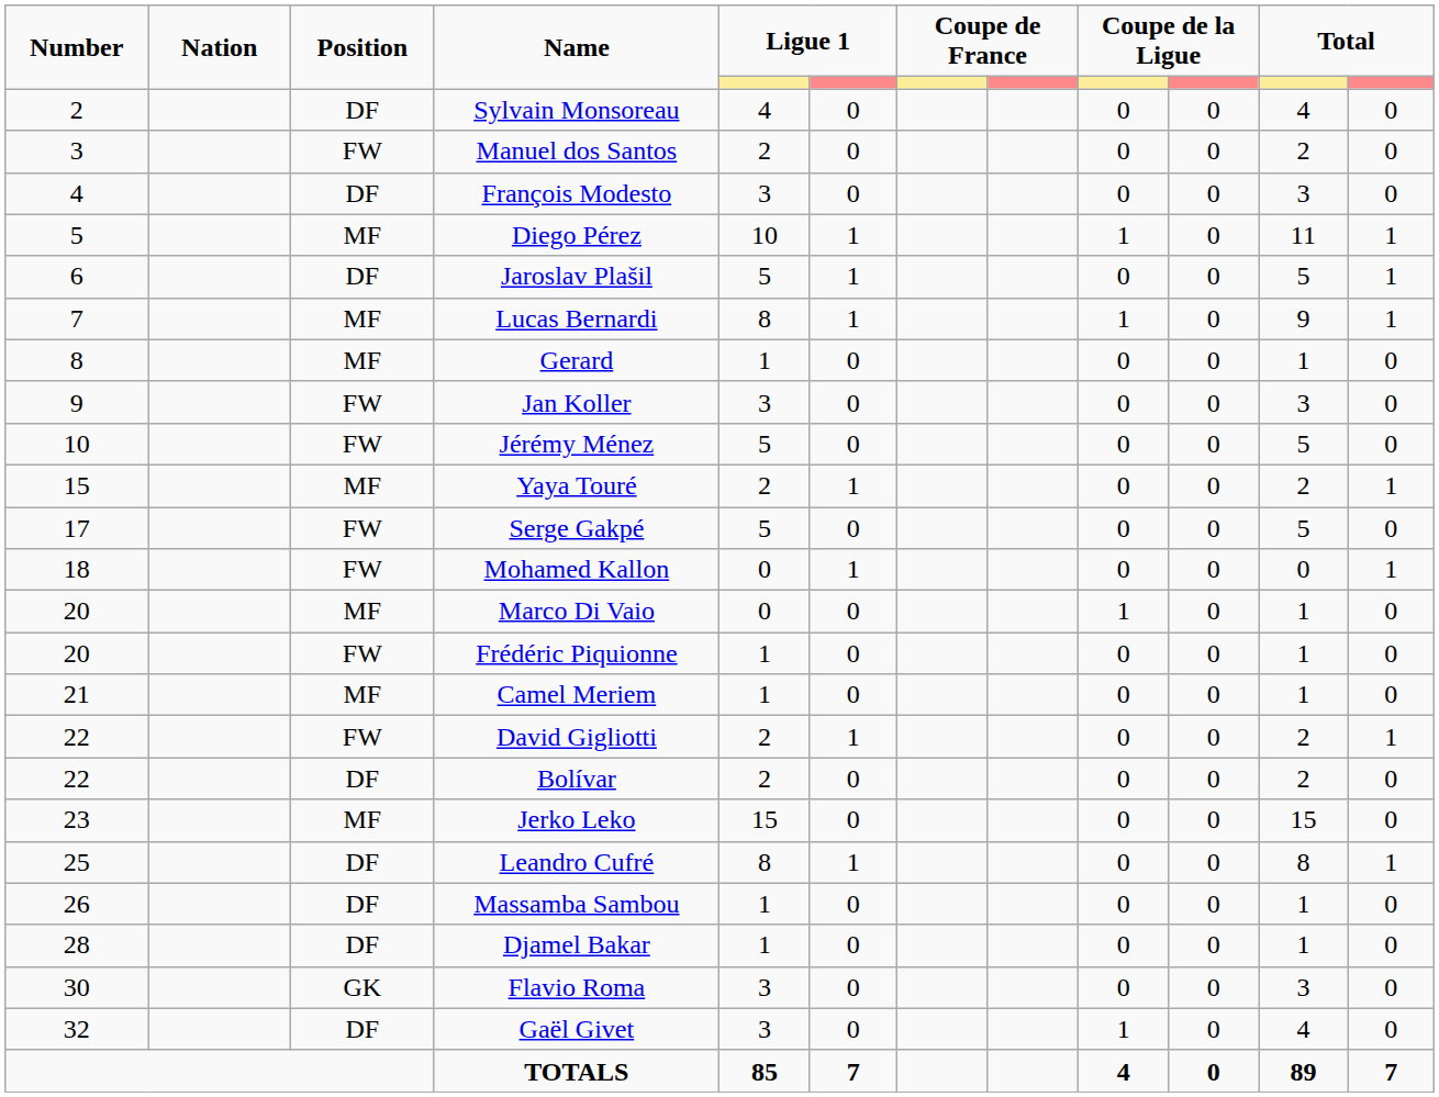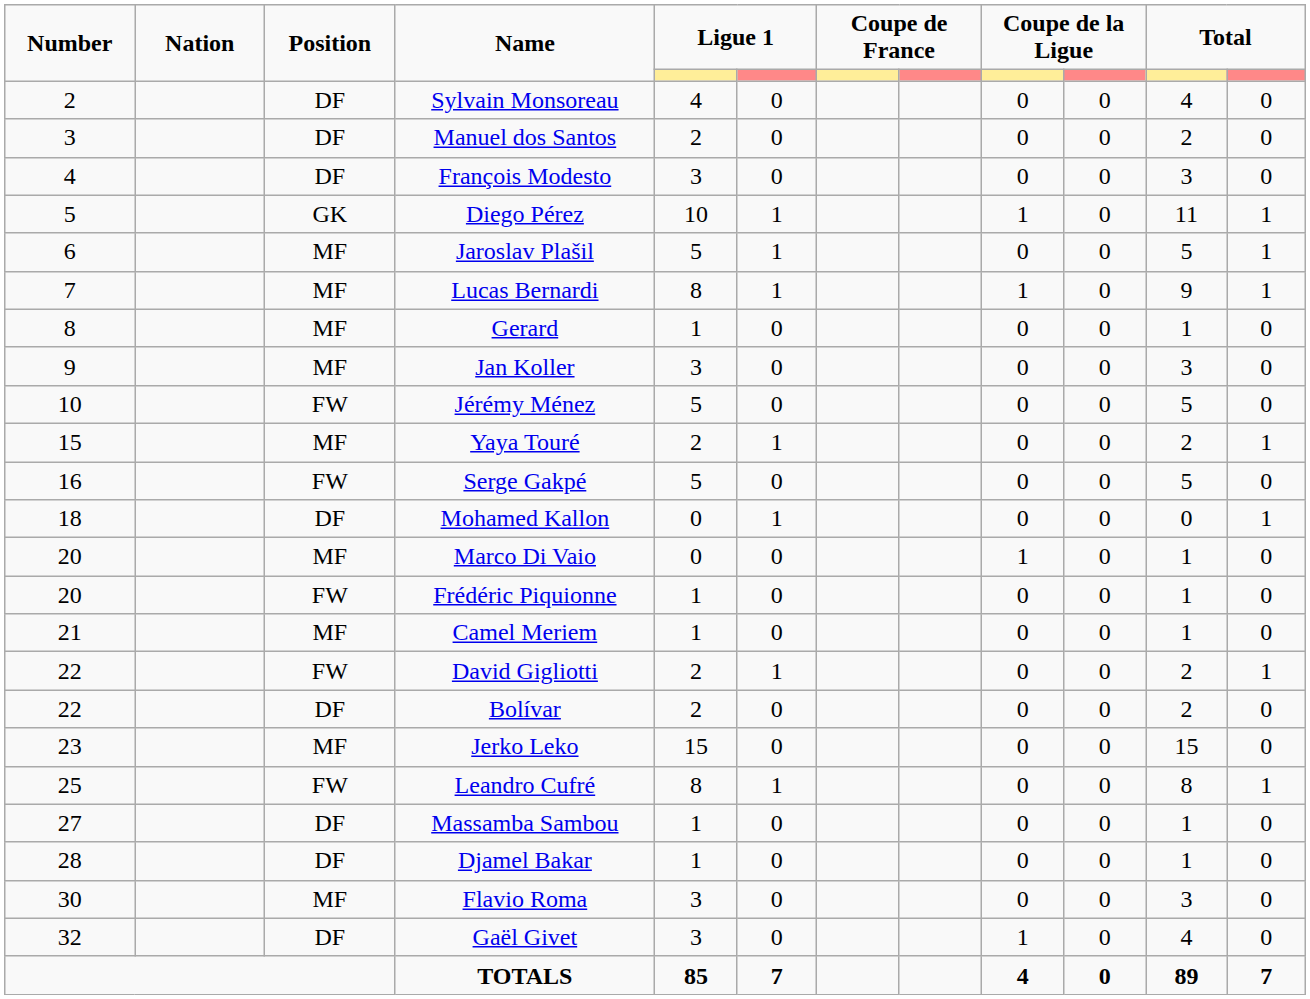Manuel dos Santos | Position: FW -> DF
Diego Pérez | Position: MF -> GK
Jaroslav Plašil | Position: DF -> MF
Jan Koller | Position: FW -> MF
Serge Gakpé | Number: 17 -> 16
Mohamed Kallon | Position: FW -> DF
Leandro Cufré | Position: DF -> FW
Massamba Sambou | Number: 26 -> 27
Flavio Roma | Position: GK -> MF
